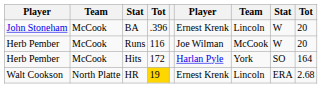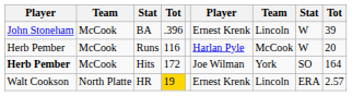BA | column 9: 20 -> 39
Runs | column 6: Joe Wilman -> Harlan Pyle
Hits | column 1: normal -> bold
Hits | column 6: Harlan Pyle -> Joe Wilman
HR | column 9: 2.68 -> 2.57
